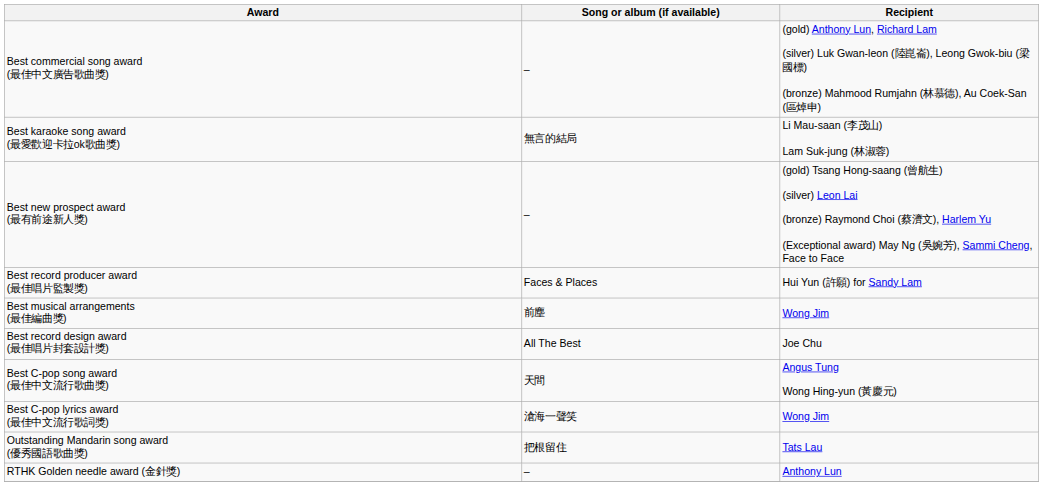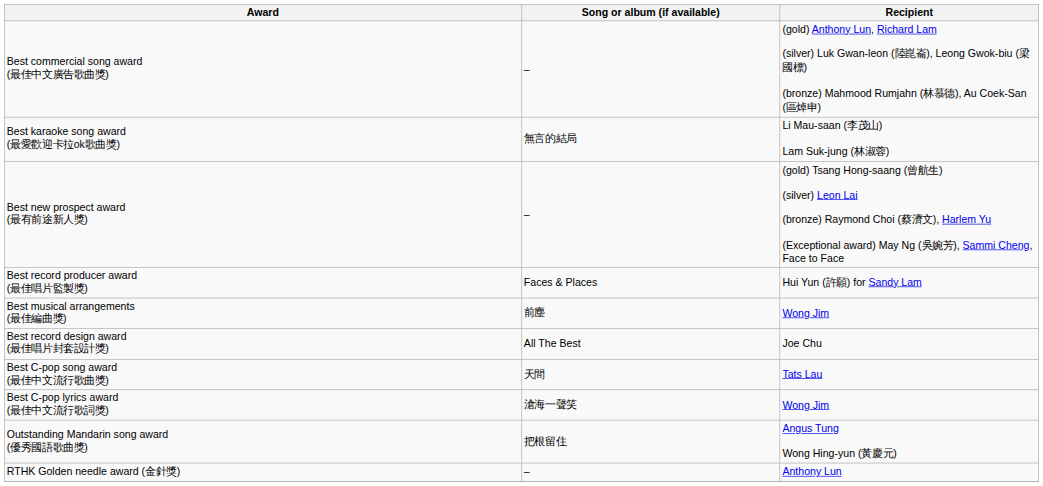Best C-pop song award (最佳中文流行歌曲獎) | Recipient: Angus Tung Wong Hing-yun (黃慶元) -> Tats Lau
Outstanding Mandarin song award (優秀國語歌曲獎) | Recipient: Tats Lau -> Angus Tung Wong Hing-yun (黃慶元)
